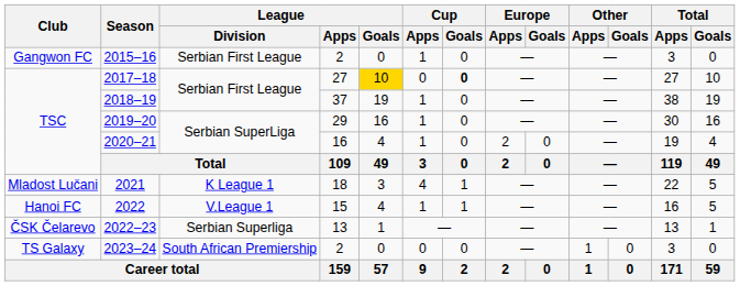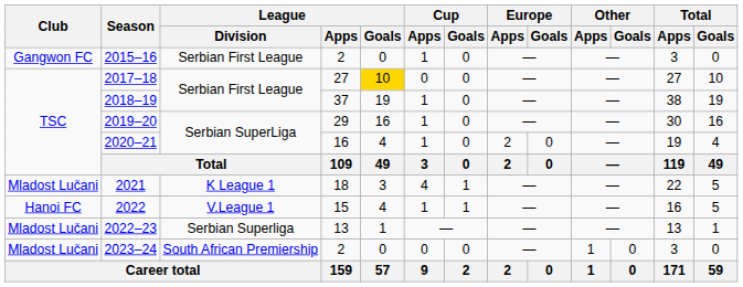2017–18 | Cup / Goals: bold -> normal
2022–23 | Club: ČSK Čelarevo -> Mladost Lučani
2023–24 | Club: TS Galaxy -> Mladost Lučani
